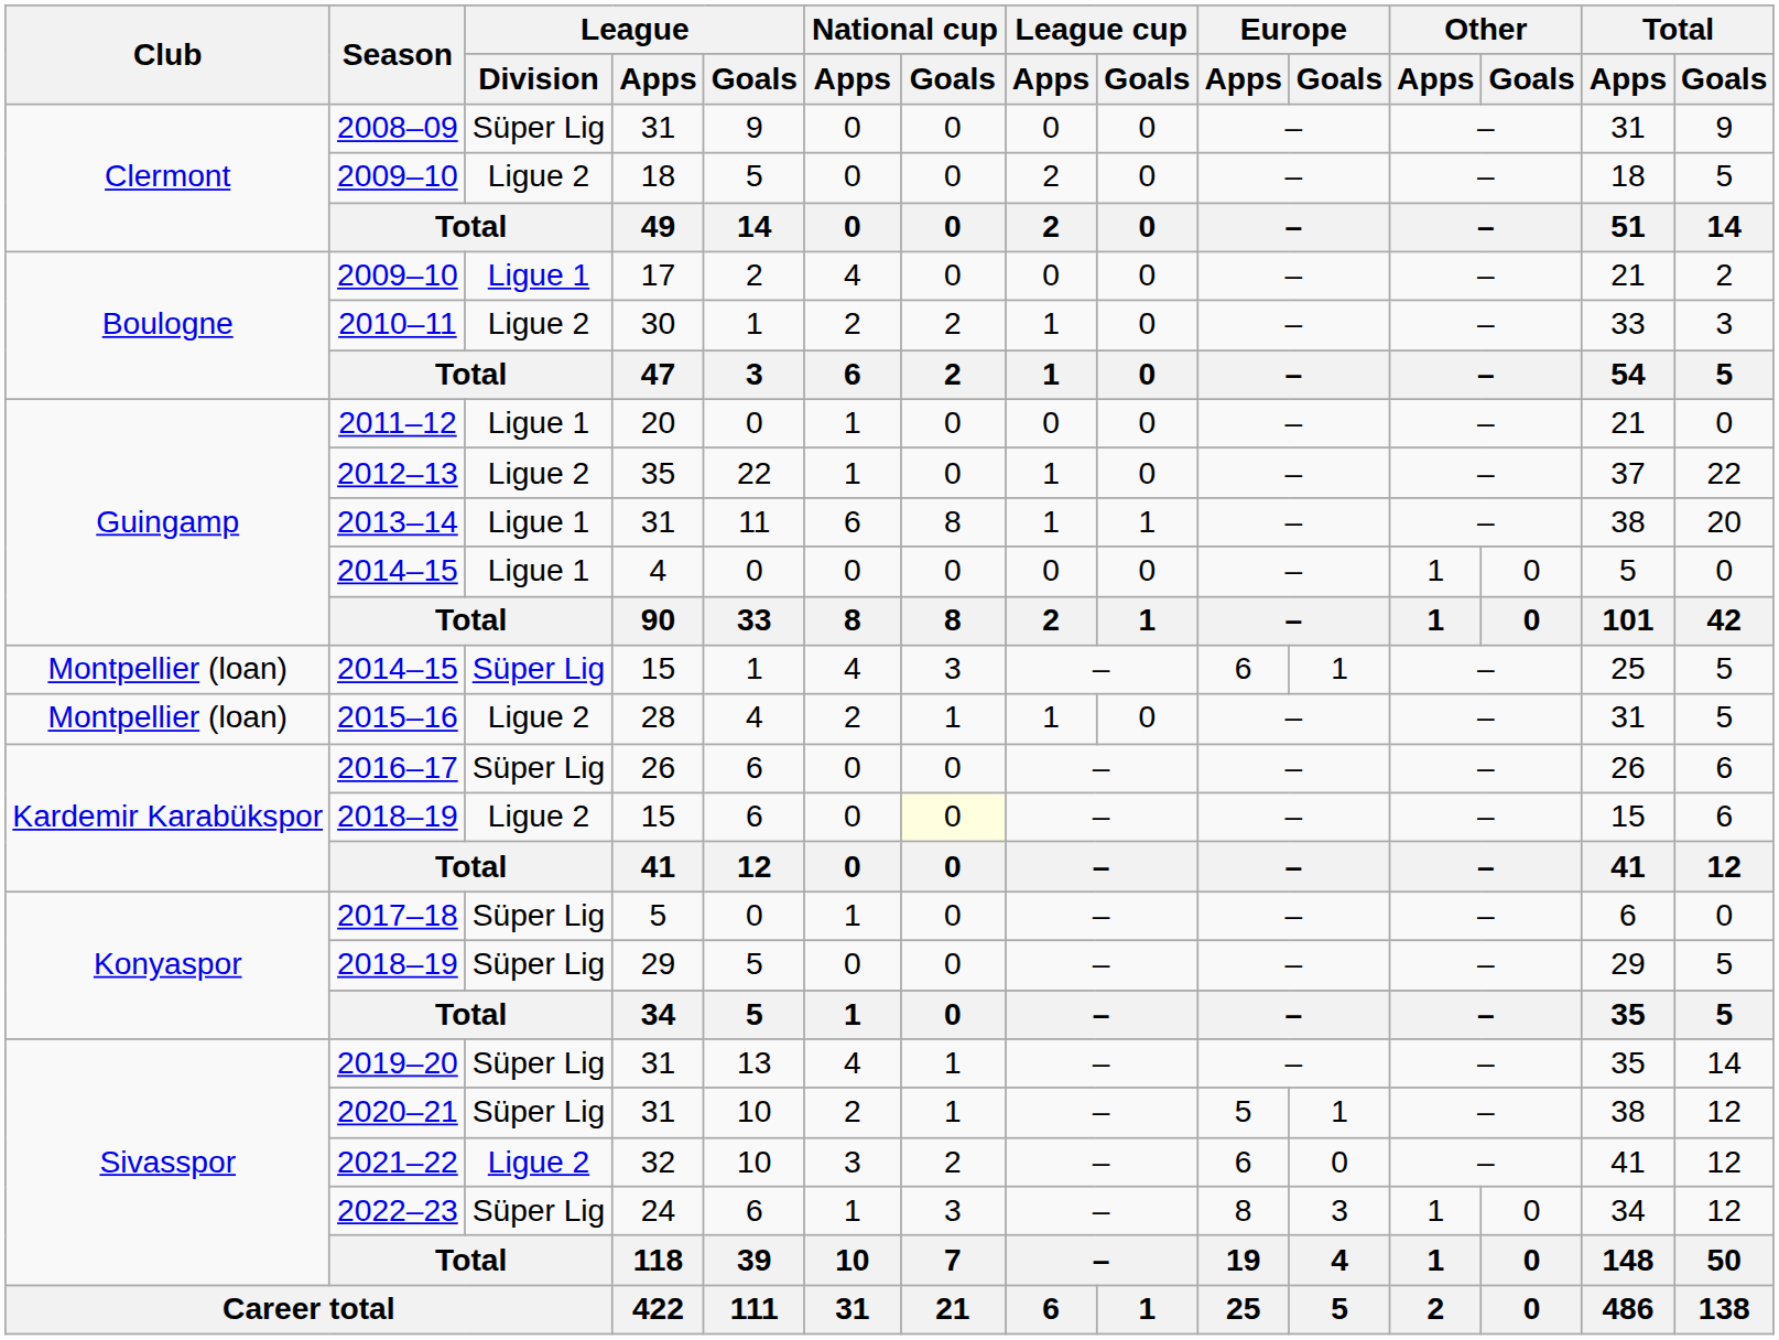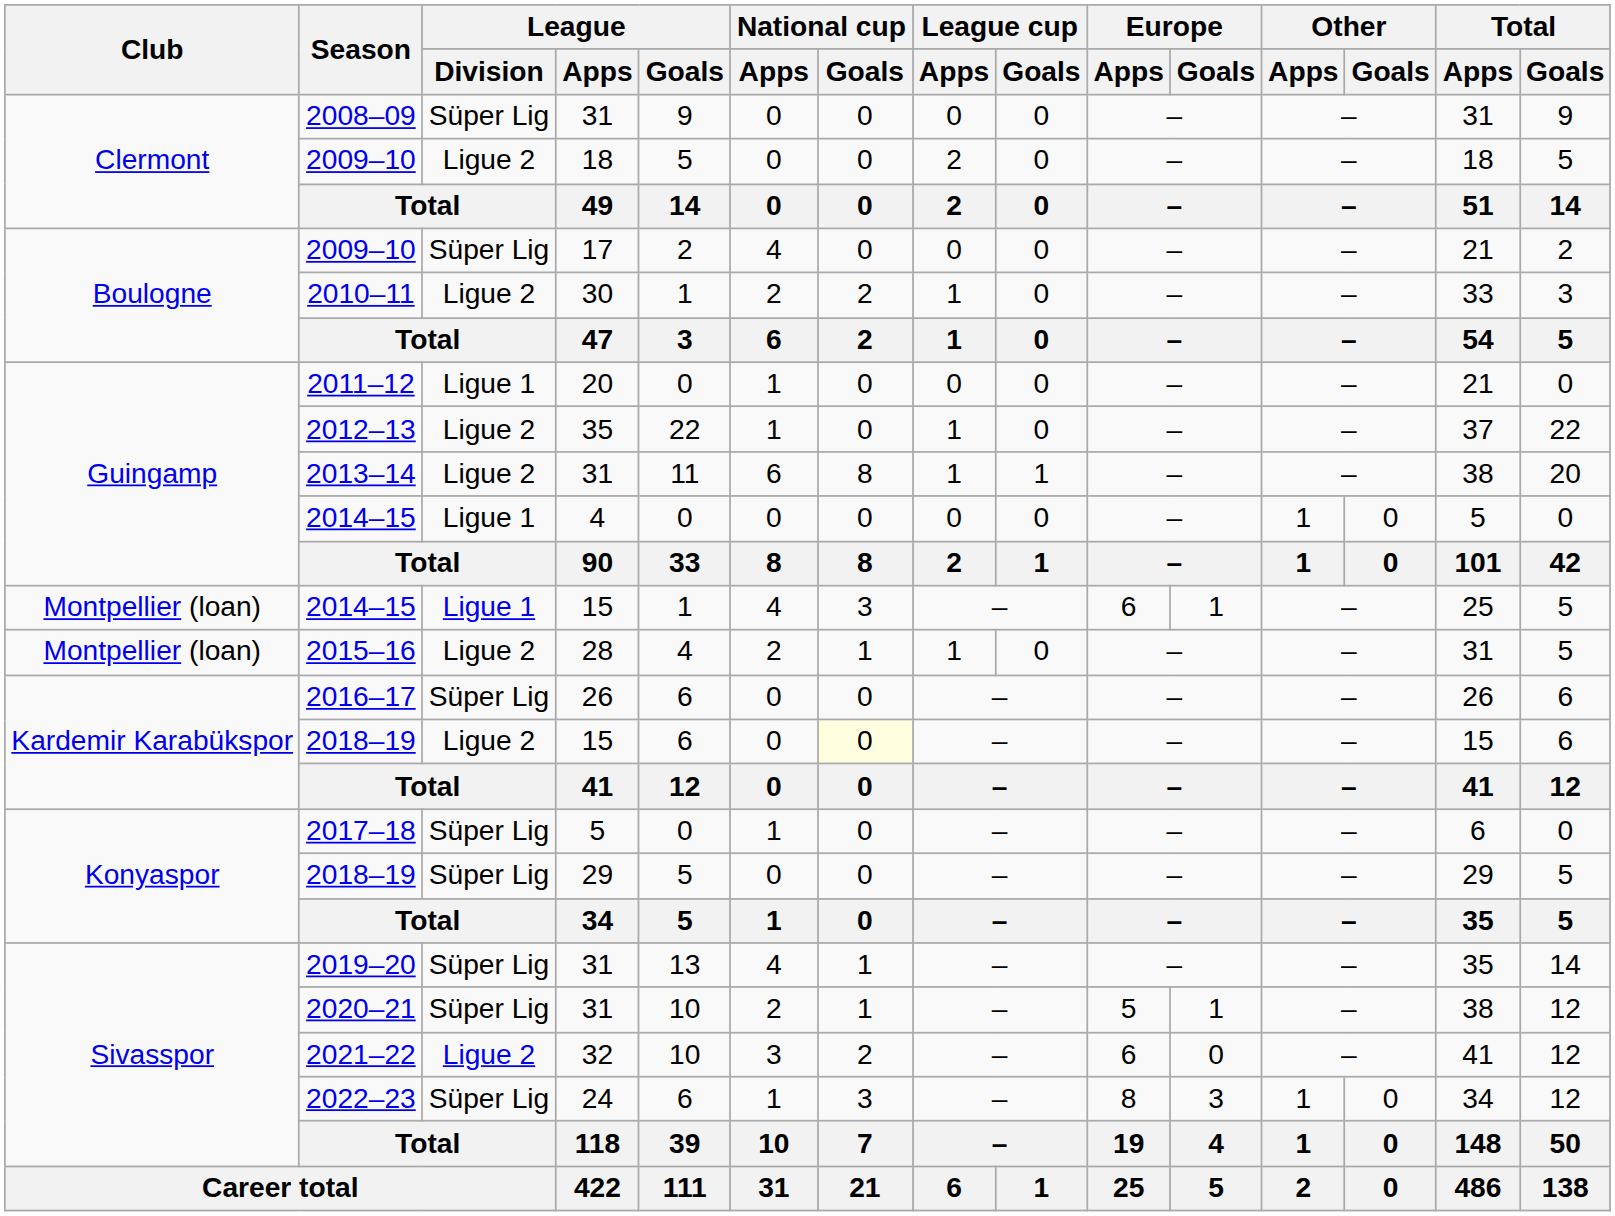2009–10 / 17 | League / Division: Ligue 1 -> Süper Lig
2013–14 | League / Division: Ligue 1 -> Ligue 2
2014–15 / 15 | League / Division: Süper Lig -> Ligue 1
